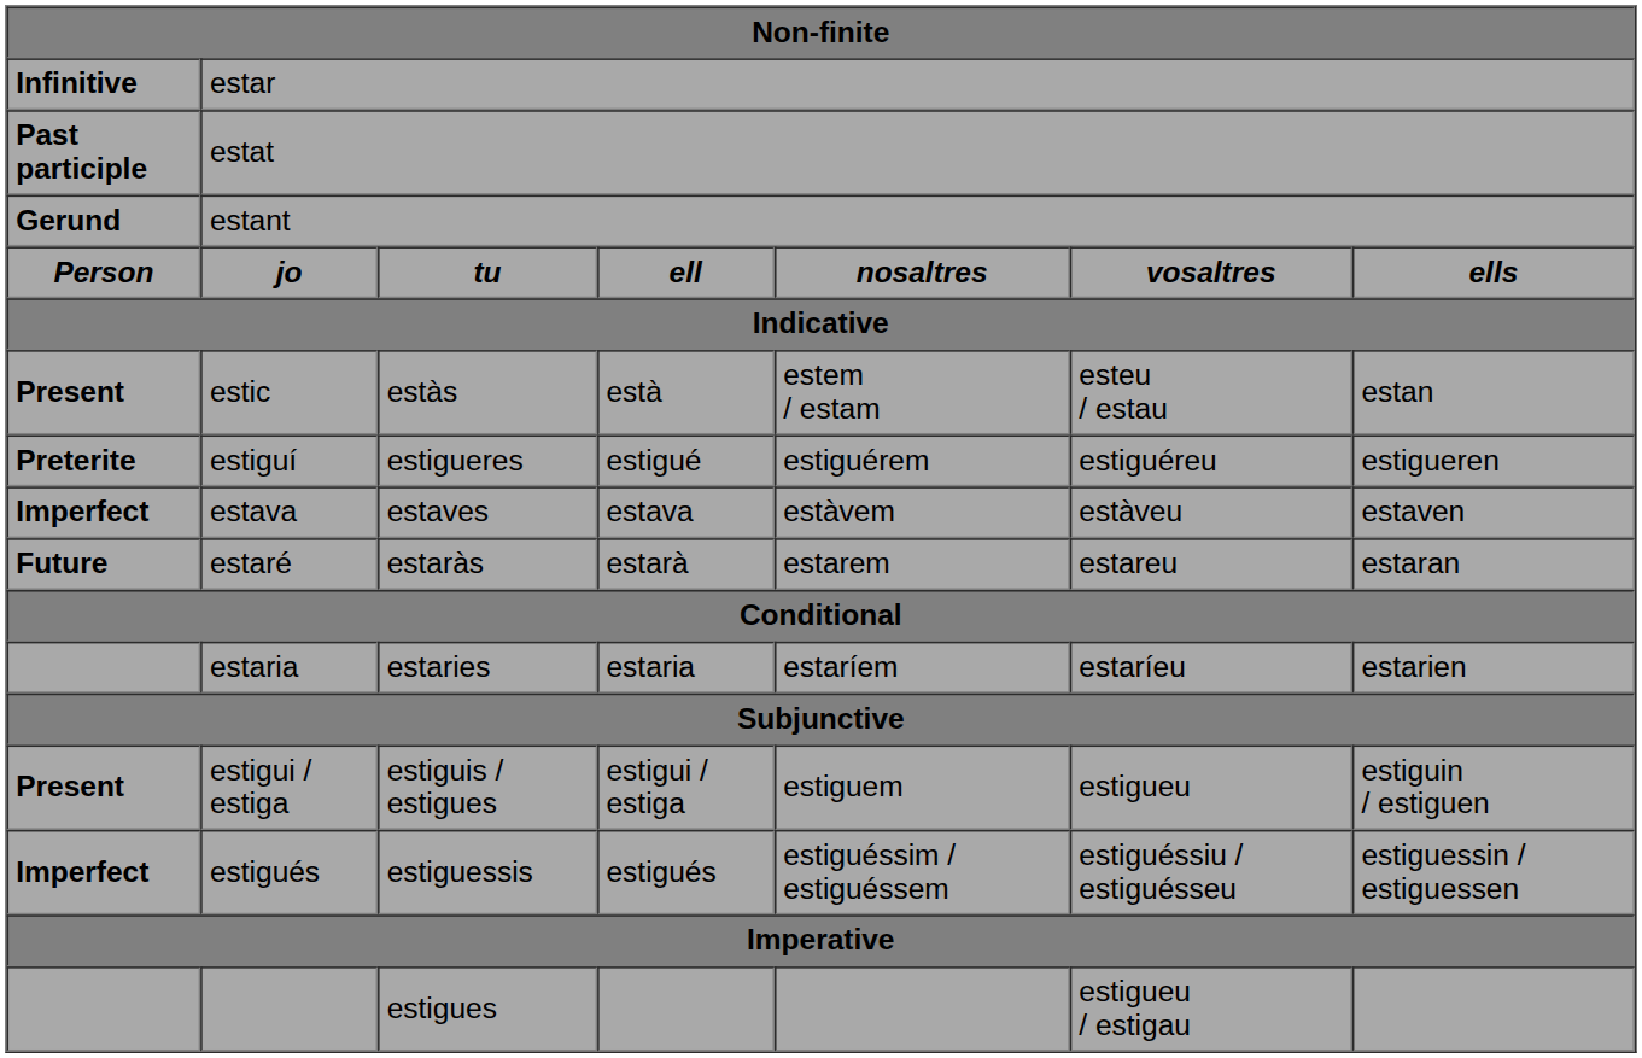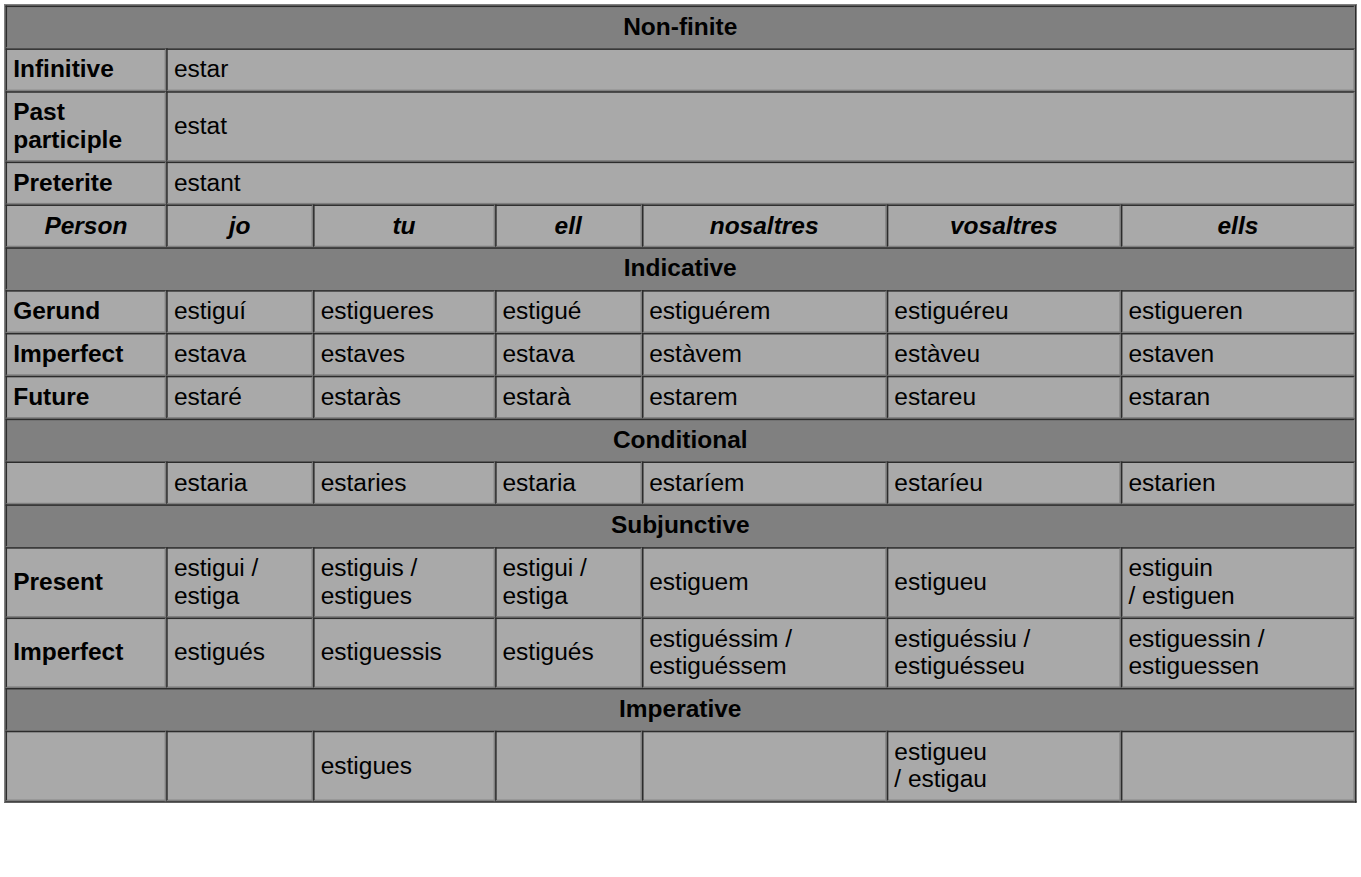estant | column 1: Gerund -> Preterite
- row: Present | estic | estàs | està | estem / estam | esteu / estau | estan
estiguí | column 1: Preterite -> Gerund
